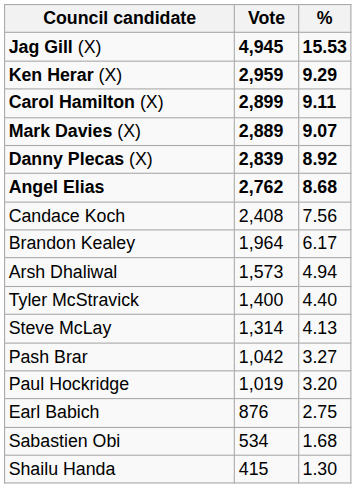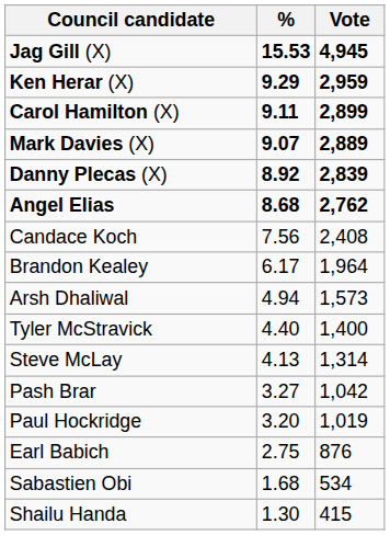columns swapped: Vote <-> %
